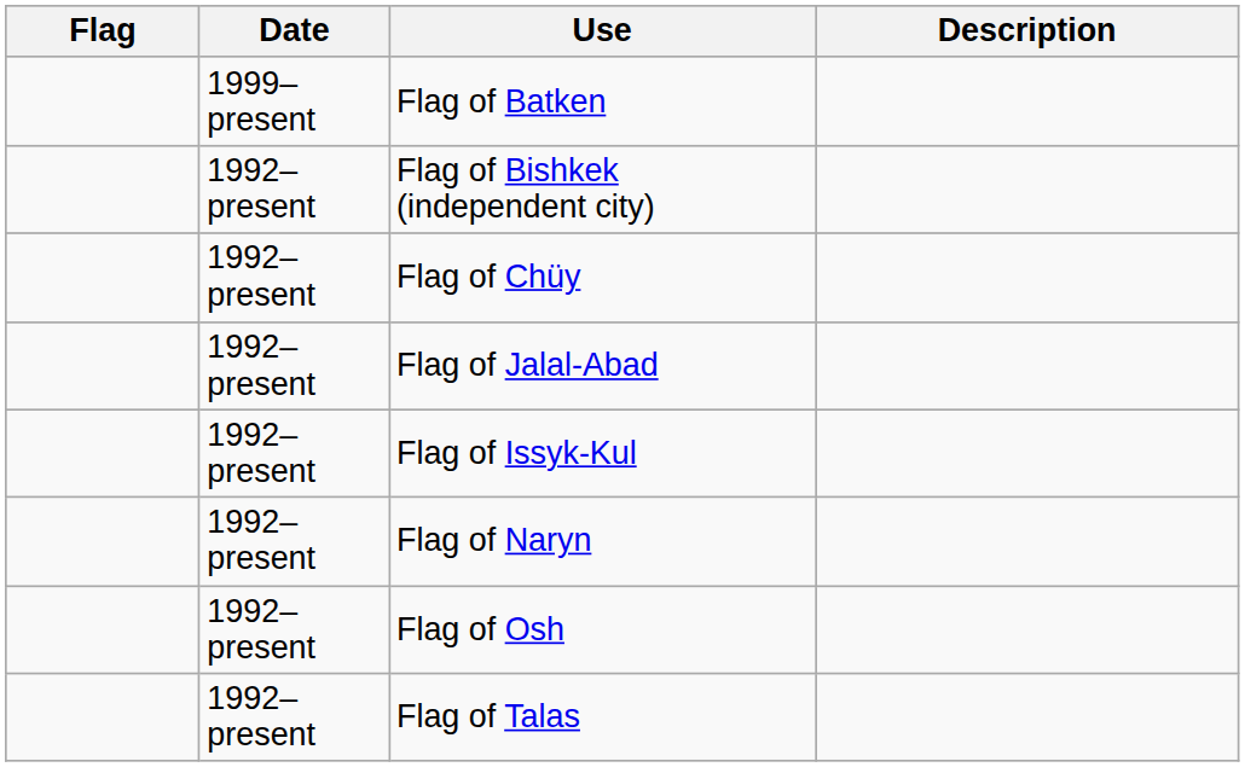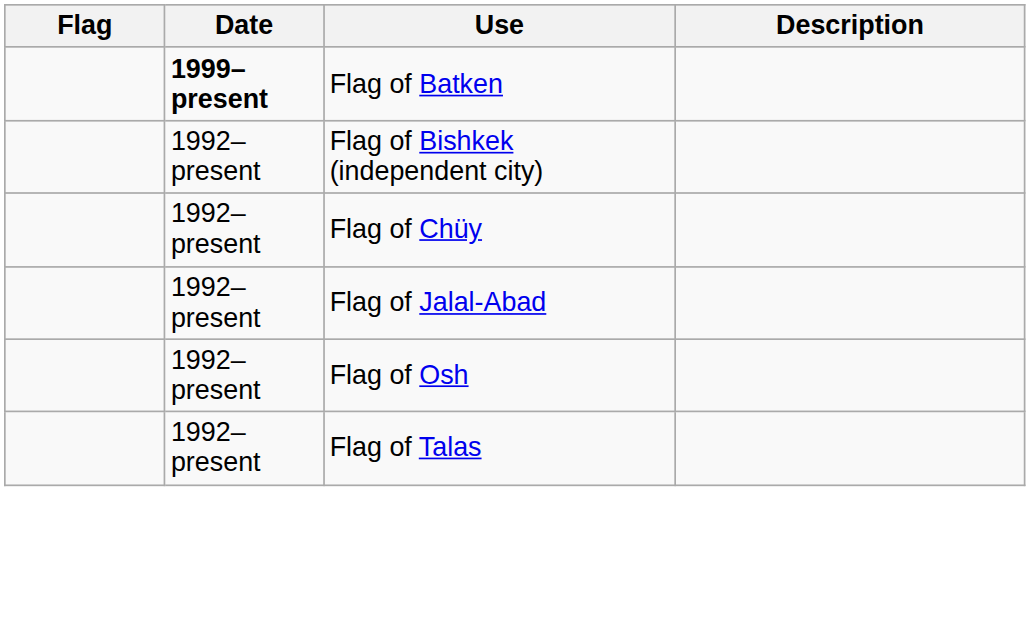Flag of Batken | Date: normal -> bold
- row: 1992–present | Flag of Issyk-Kul
- row: 1992–present | Flag of Naryn
